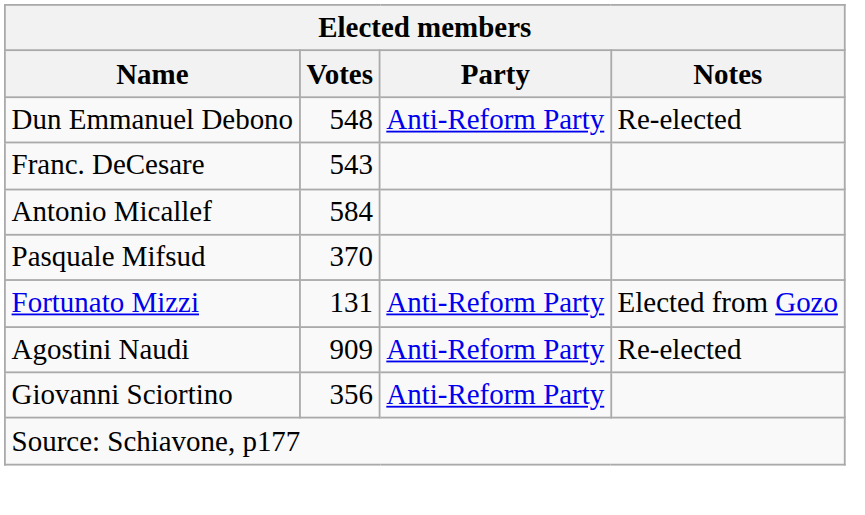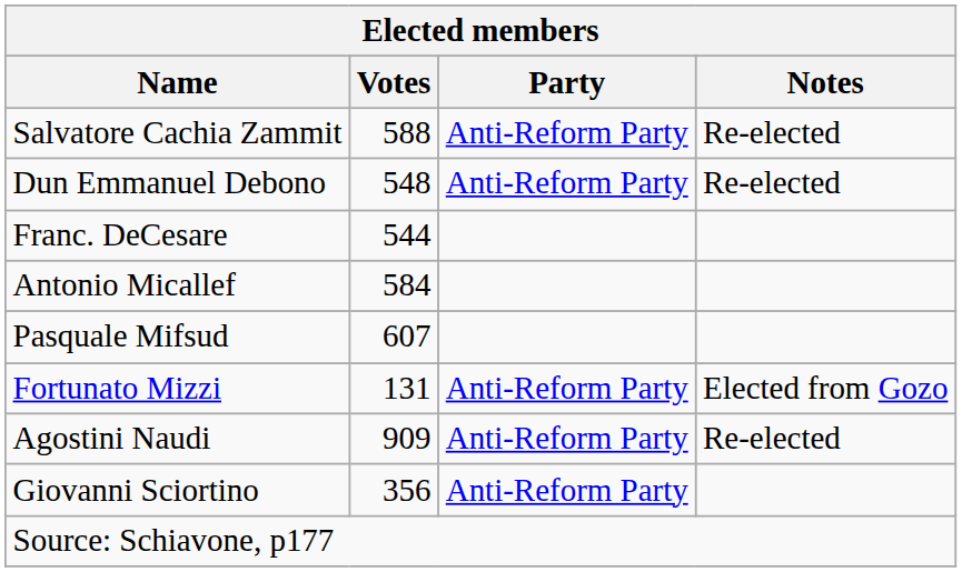+ row: Salvatore Cachia Zammit | 588 | Anti-Reform Party | Re-elected
Franc. DeCesare | Votes: 543 -> 544
Pasquale Mifsud | Votes: 370 -> 607
